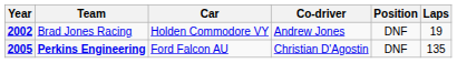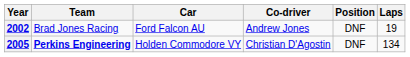2002 | Car: Holden Commodore VY -> Ford Falcon AU
2005 | Car: Ford Falcon AU -> Holden Commodore VY
2005 | Laps: 135 -> 134
